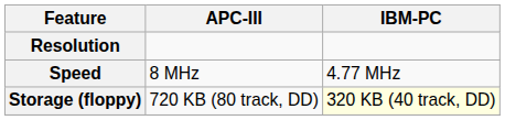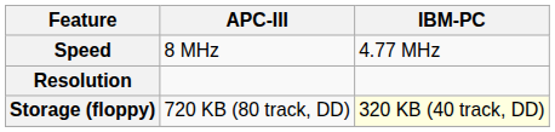rows swapped: Speed <-> Resolution
